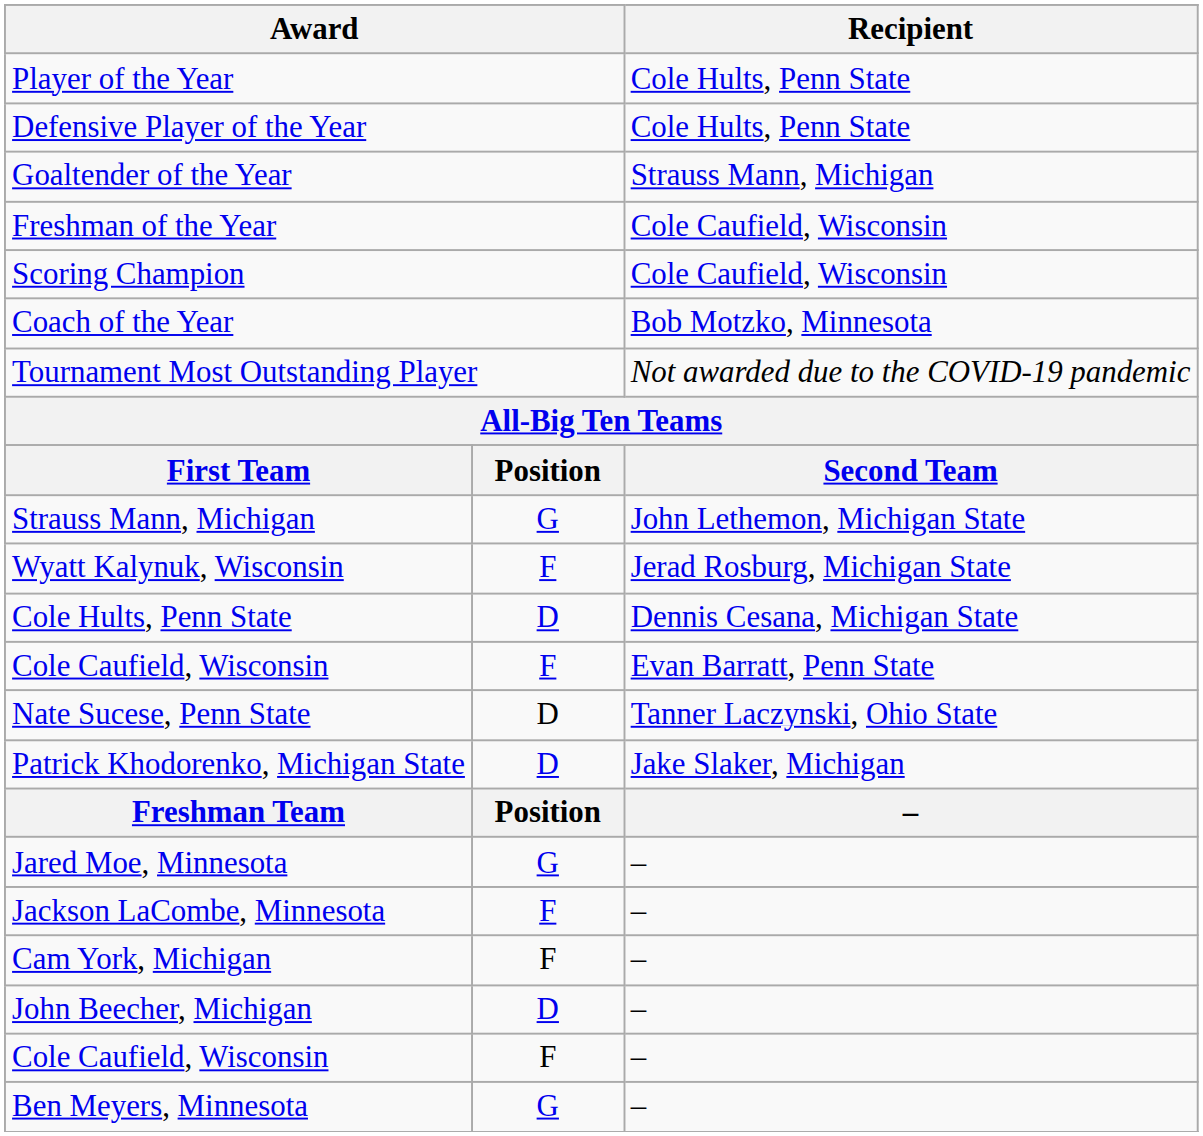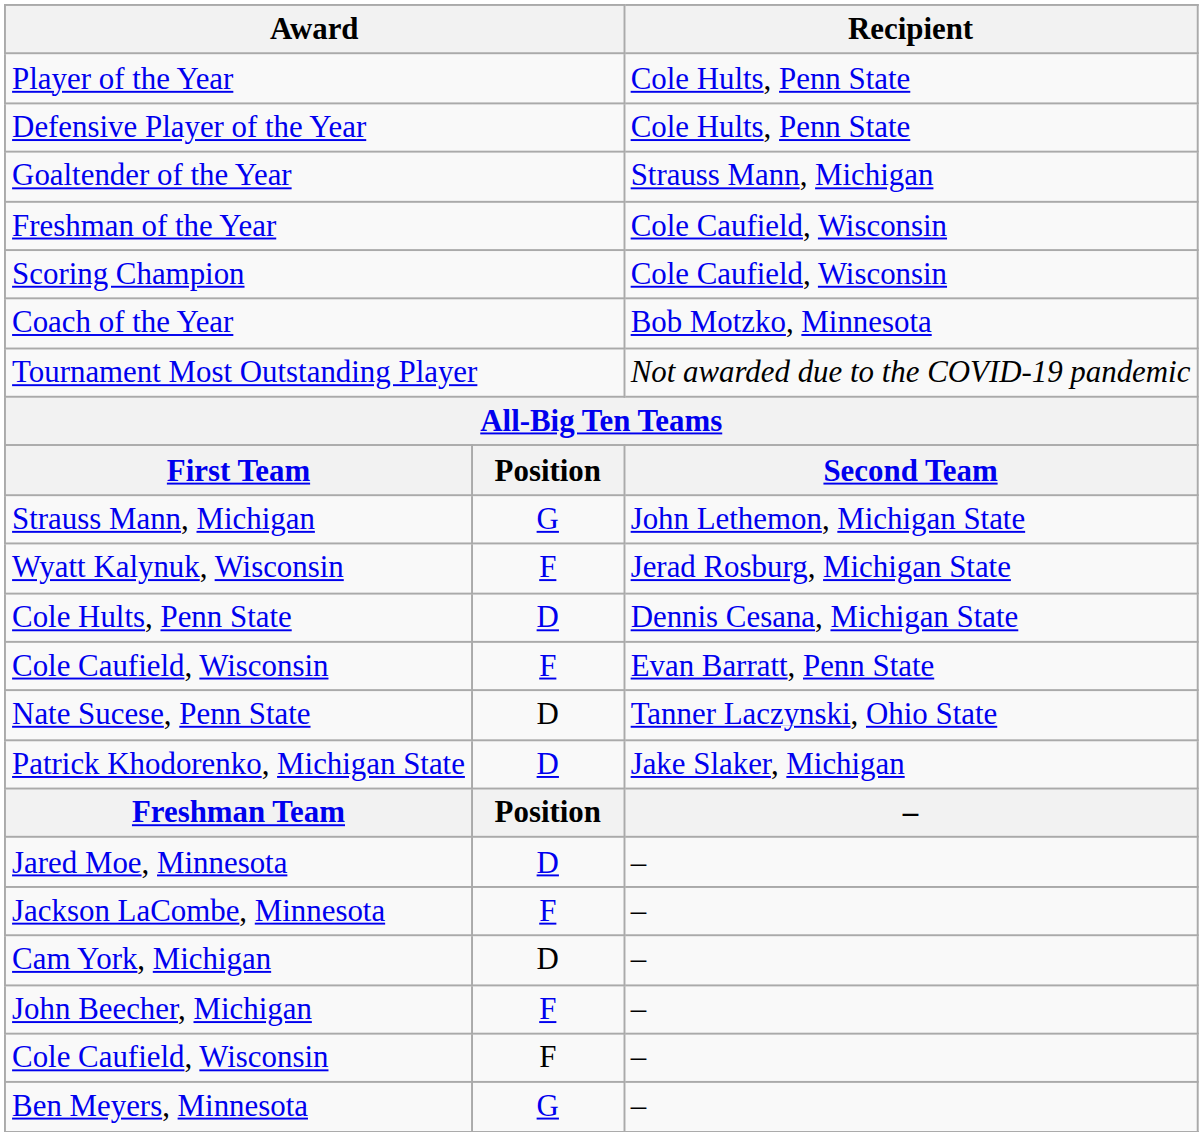Jared Moe, Minnesota | column 2: G -> D
Cam York, Michigan | column 2: F -> D
John Beecher, Michigan | column 2: D -> F
